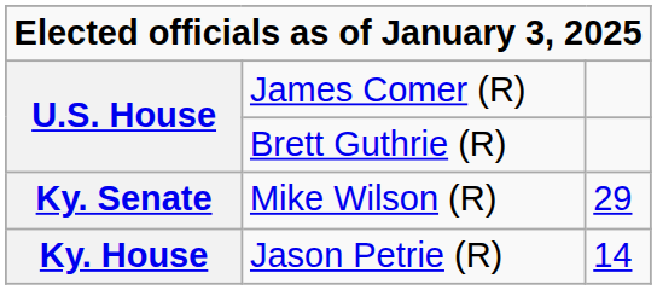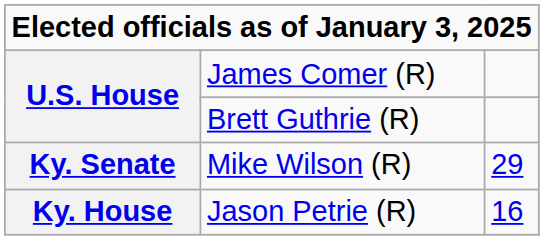Jason Petrie (R) | column 3: 14 -> 16
